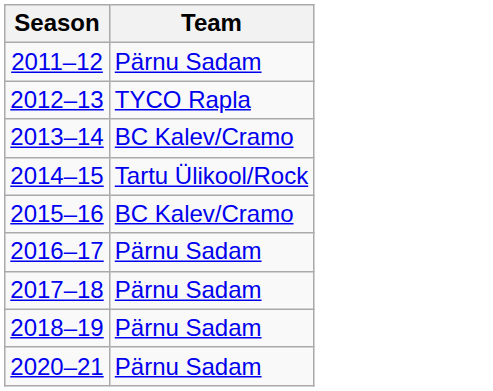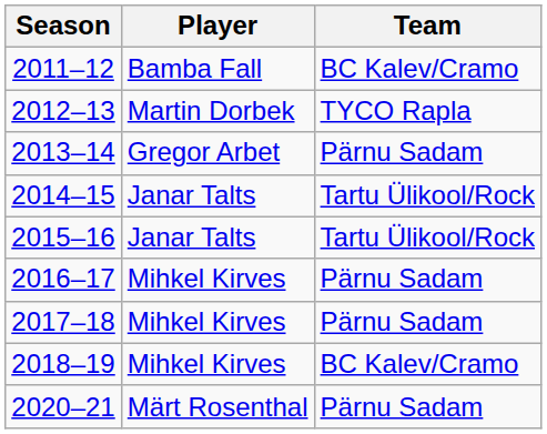+ column: Player | Bamba Fall | Martin Dorbek | Gregor Arbet | Janar Talts | Janar Talts | Mihkel Kirves | Mihkel Kirves | Mihkel Kirves | Märt Rosenthal
2011–12 | Team: Pärnu Sadam -> BC Kalev/Cramo
2013–14 | Team: BC Kalev/Cramo -> Pärnu Sadam
2015–16 | Team: BC Kalev/Cramo -> Tartu Ülikool/Rock
2018–19 | Team: Pärnu Sadam -> BC Kalev/Cramo
